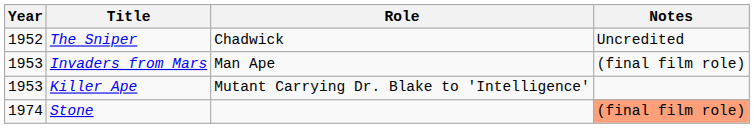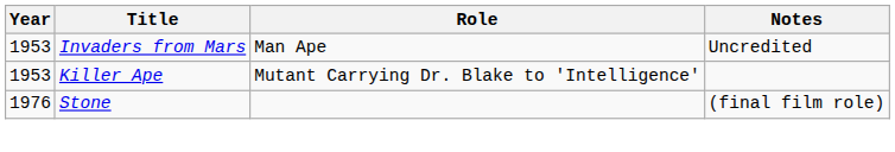- row: 1952 | The Sniper | Chadwick | Uncredited
Invaders from Mars | Notes: (final film role) -> Uncredited
Stone | Year: 1974 -> 1976
Stone | Notes: lightsalmon background -> no background
